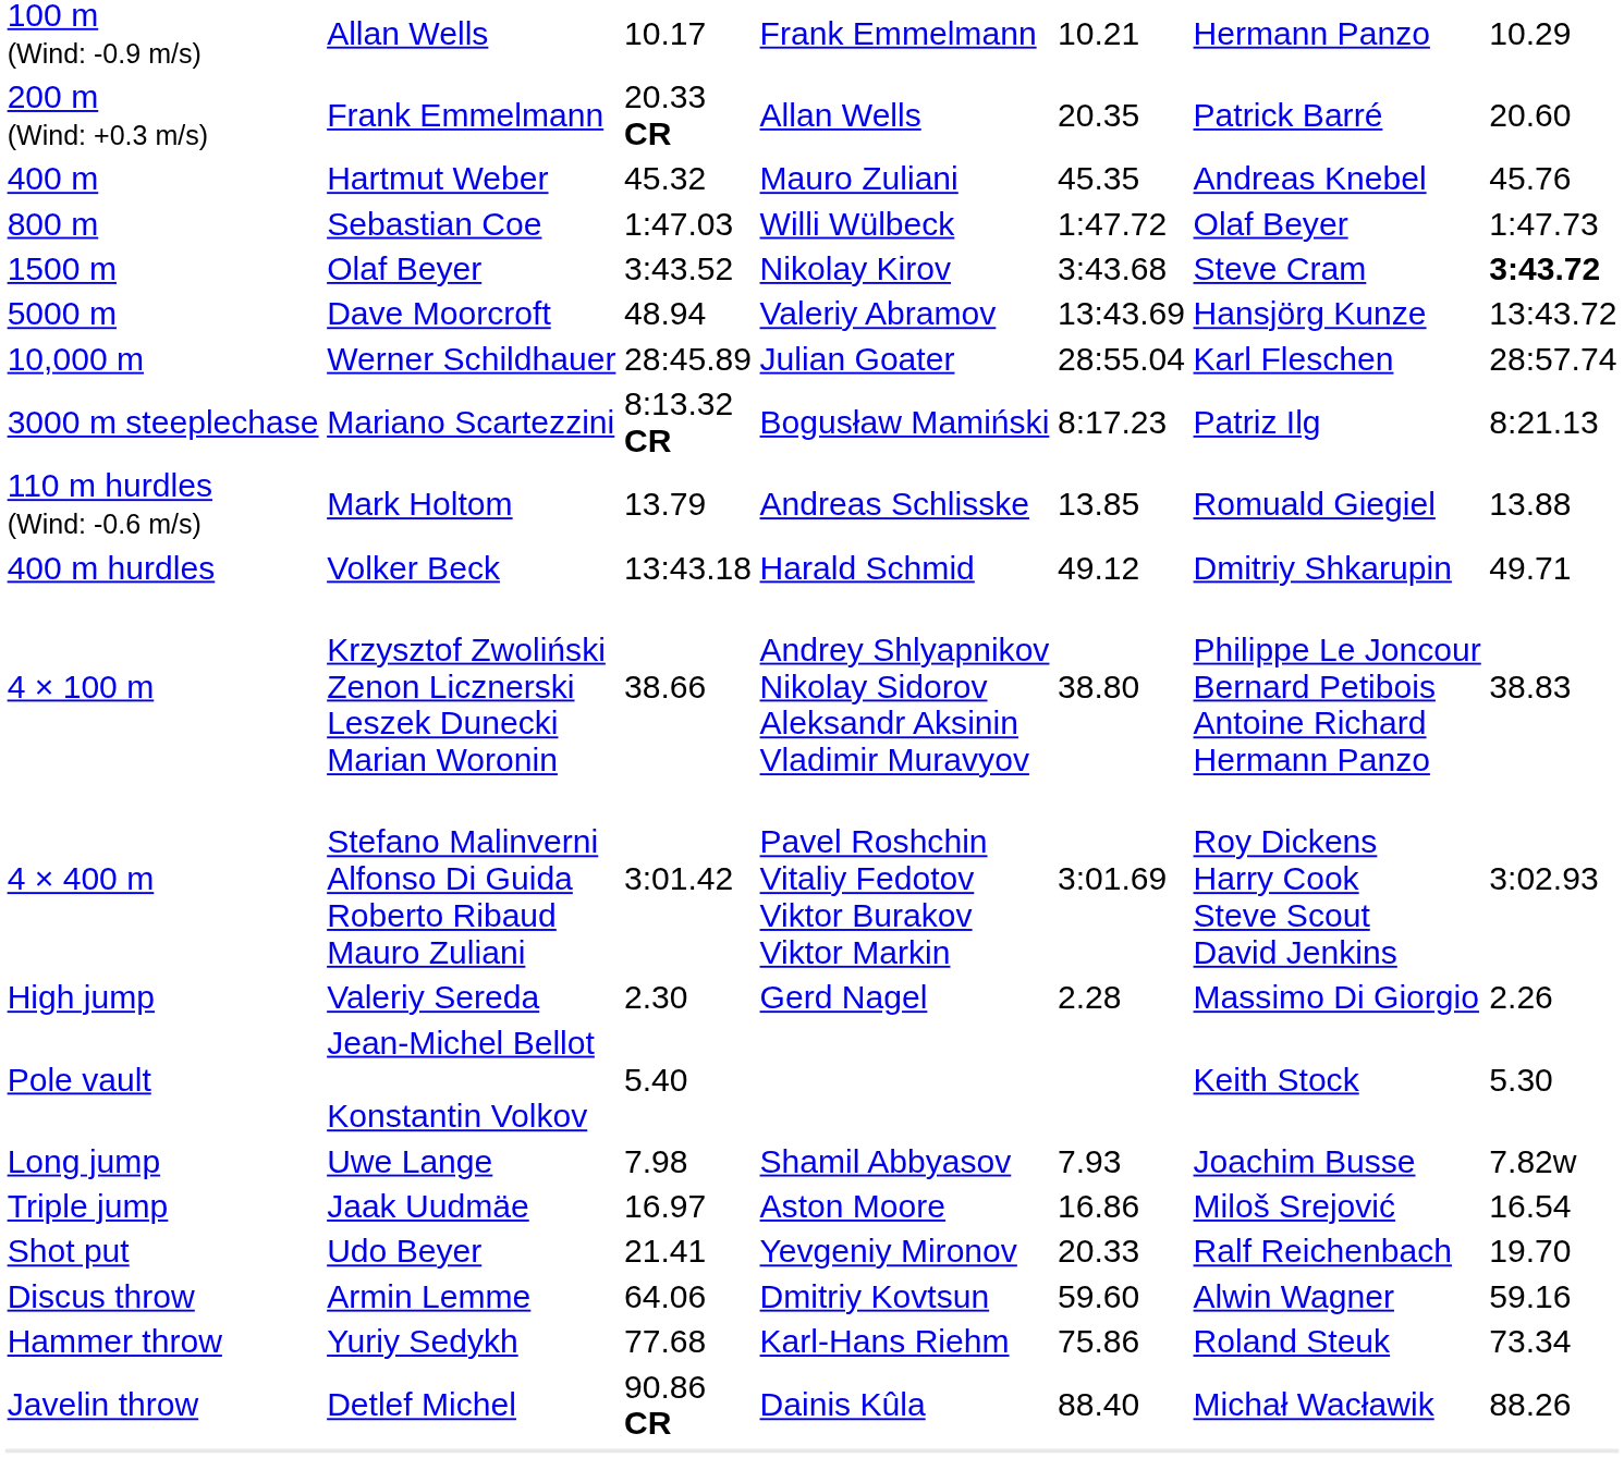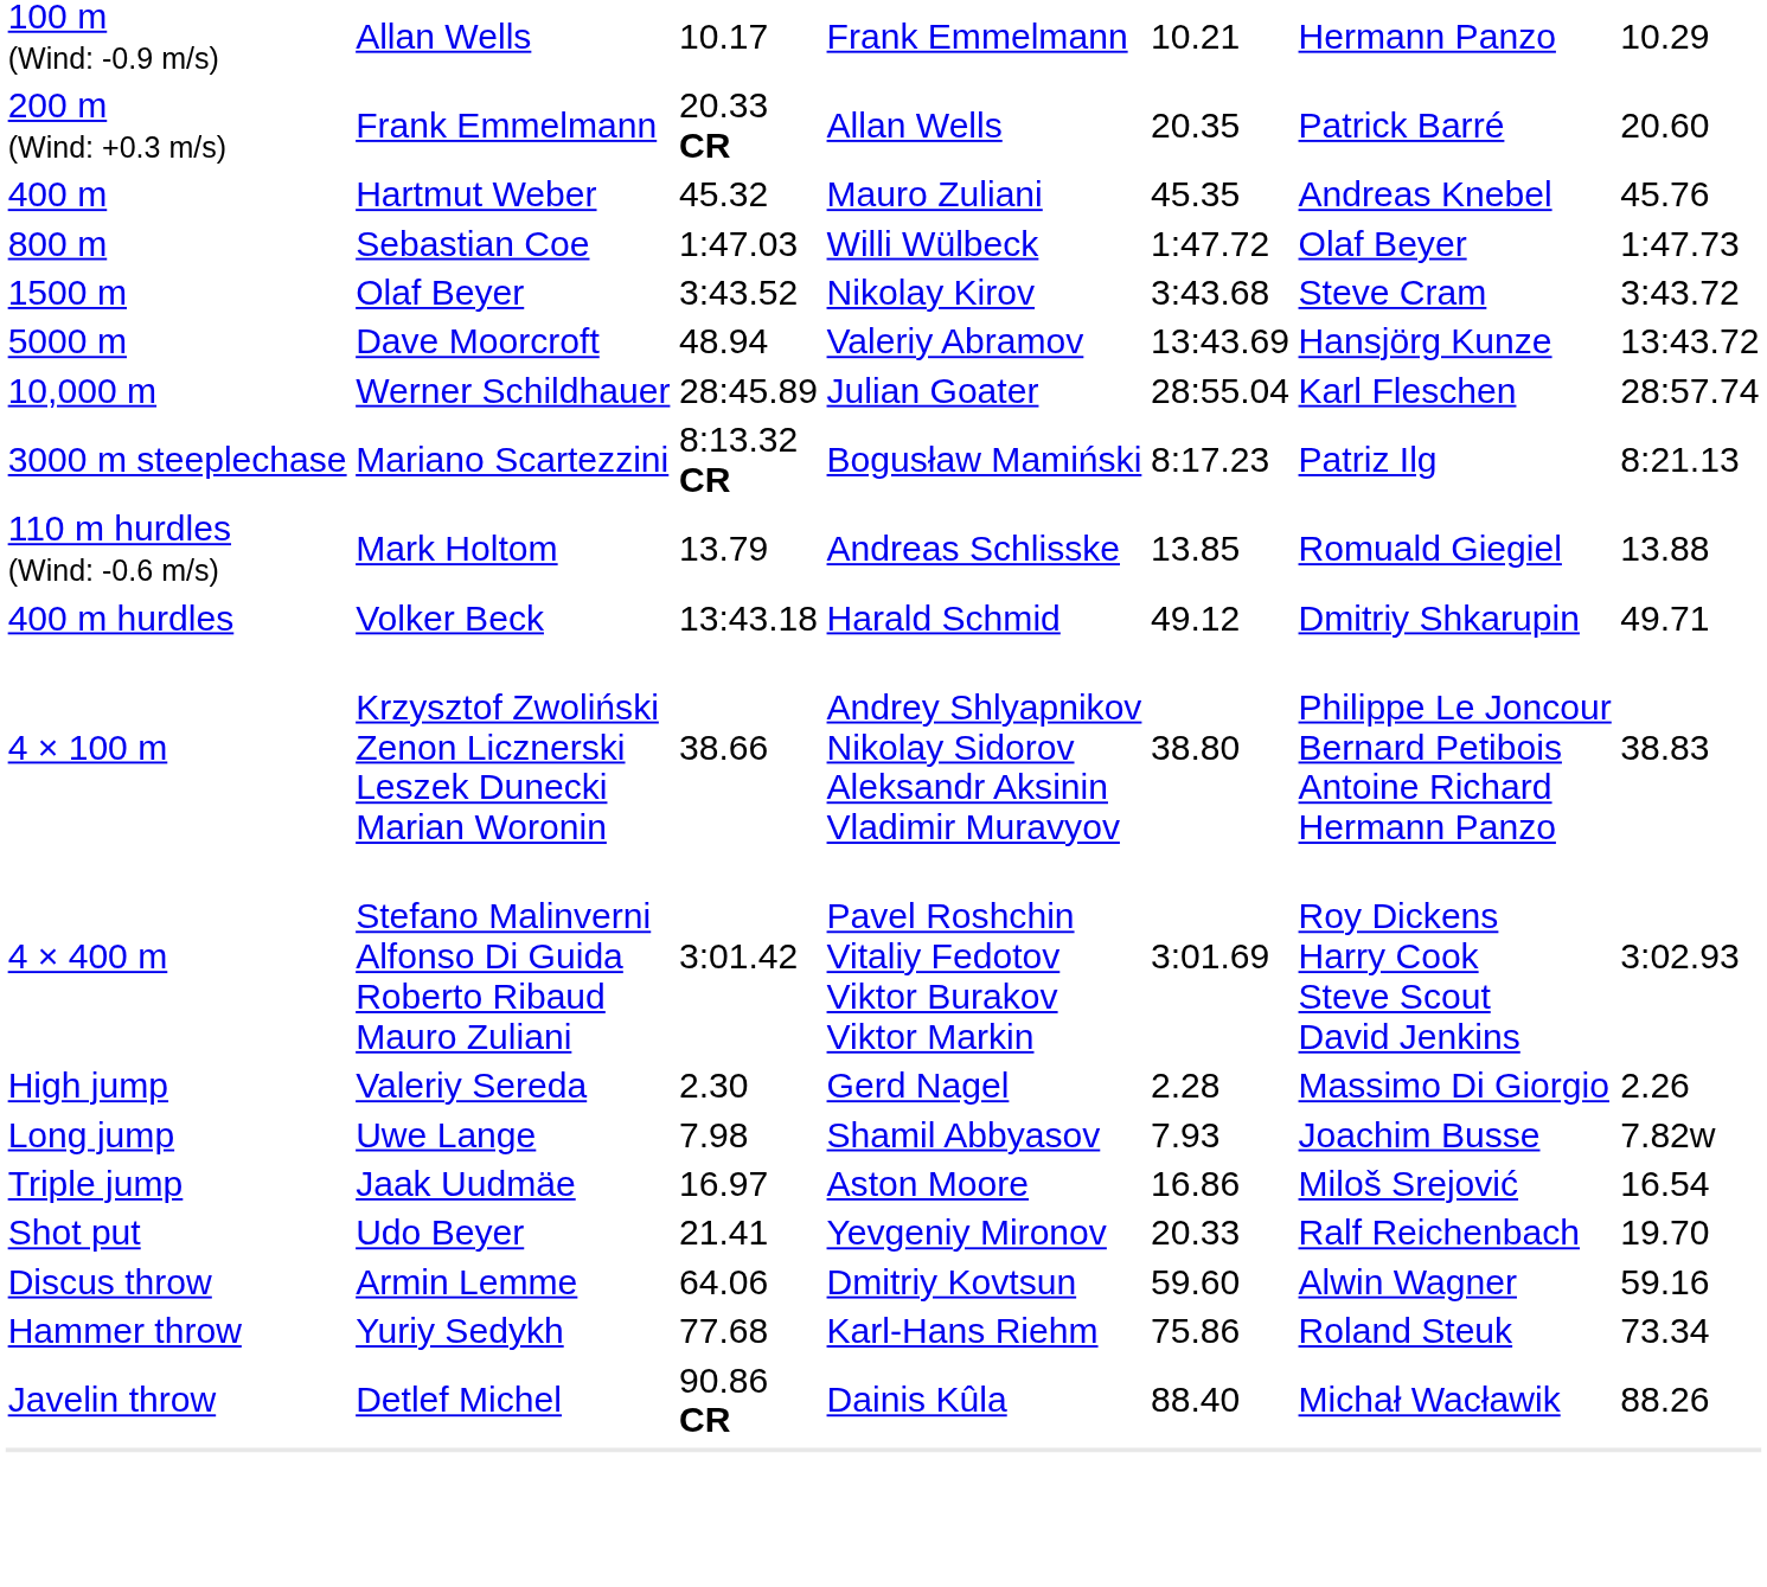1500 m | column 7: bold -> normal
- row: Pole vault | Jean-Michel Bellot Konstantin Volkov | 5.40 | Keith Stock | 5.30
